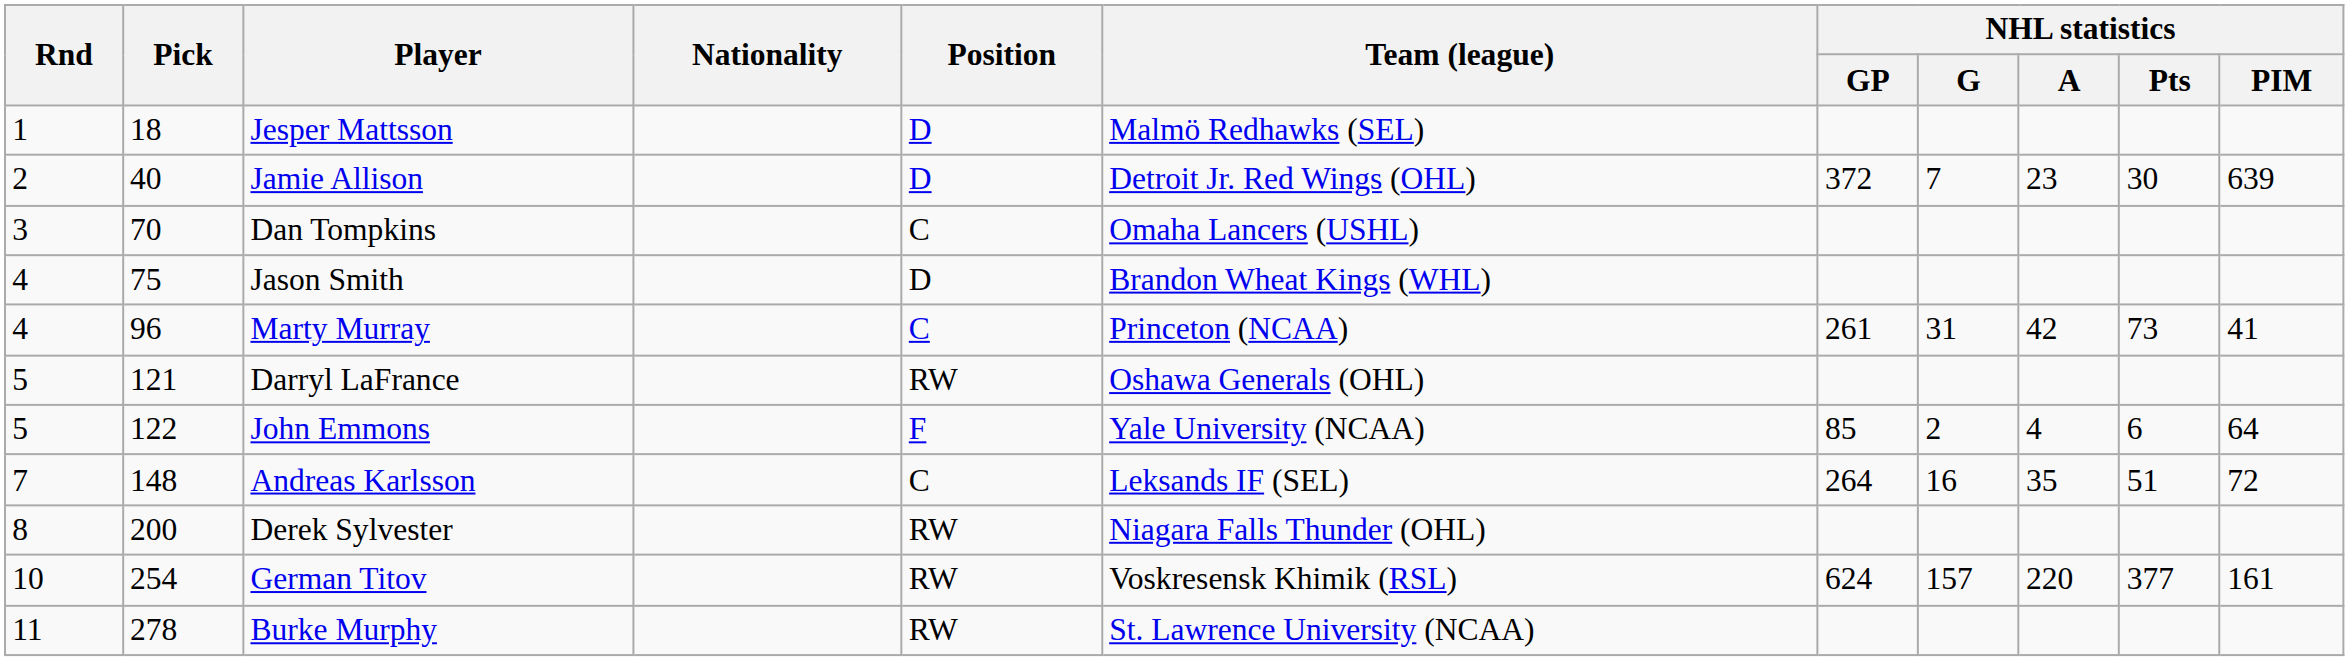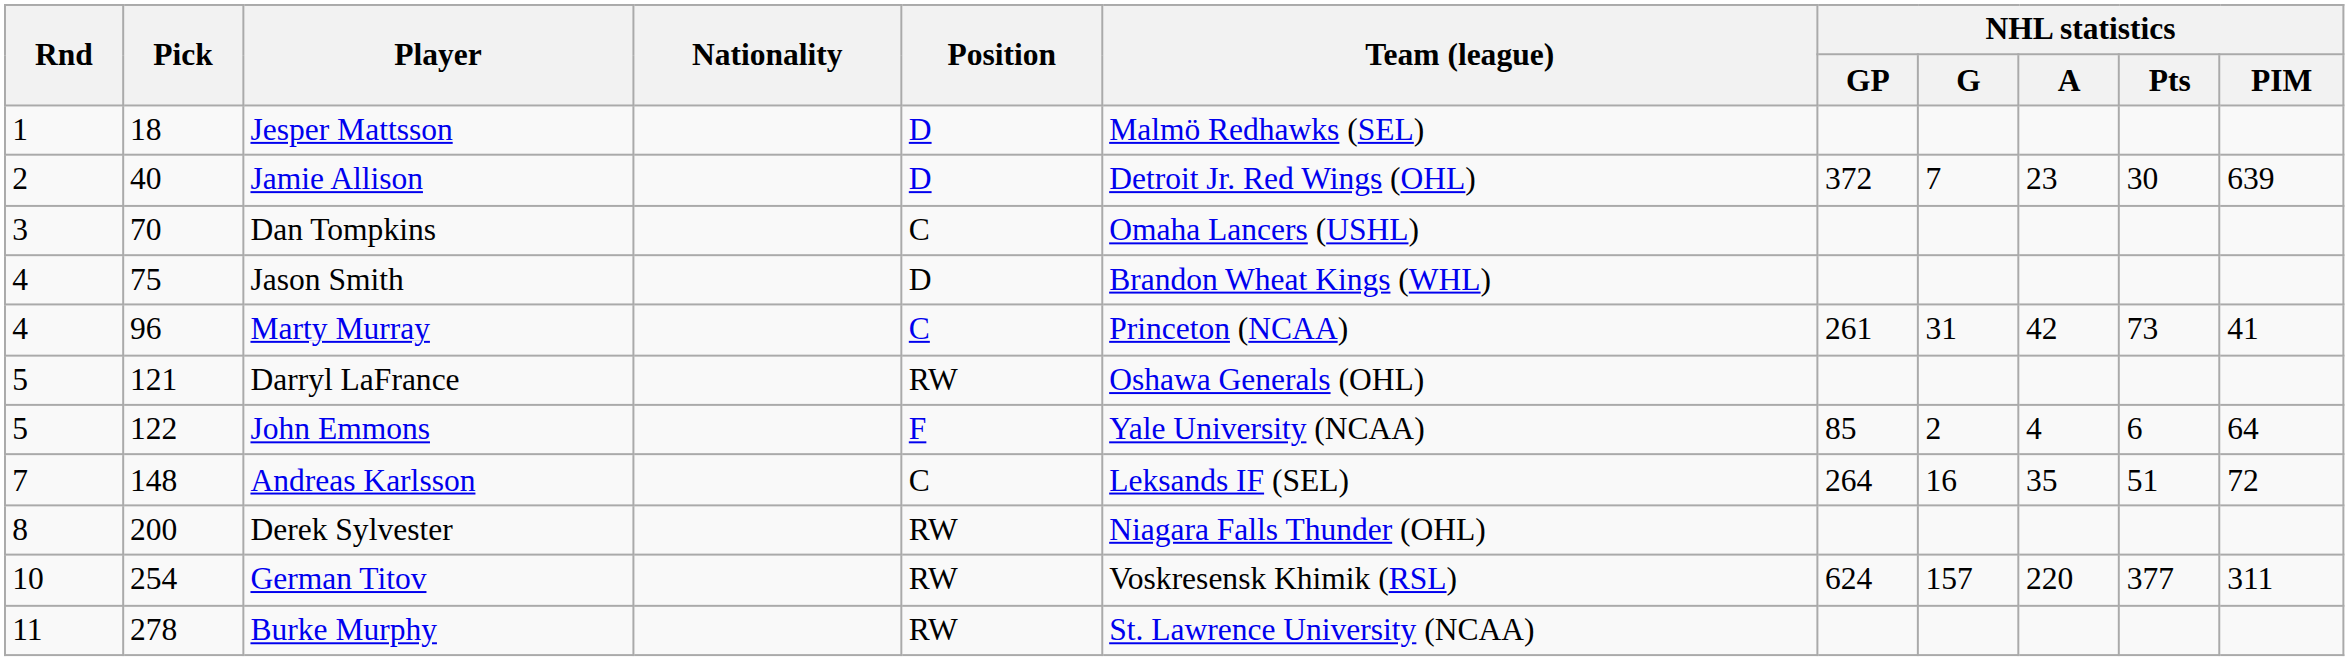German Titov | NHL statistics / PIM: 161 -> 311
